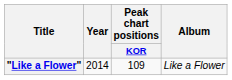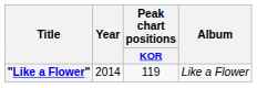"Like a Flower" | Peak chart positions / KOR: 109 -> 119
